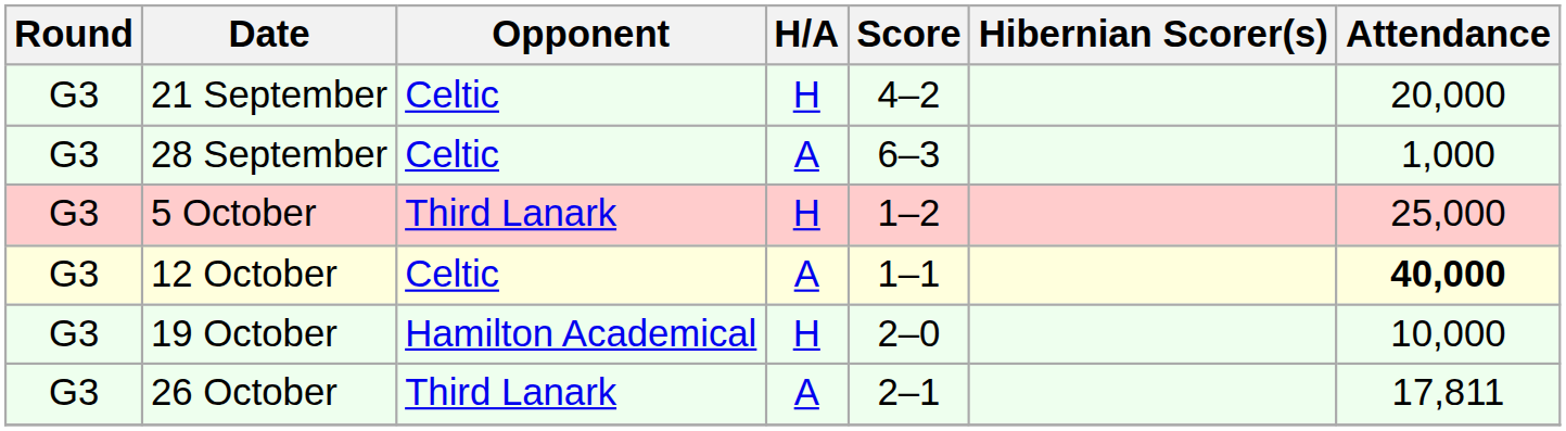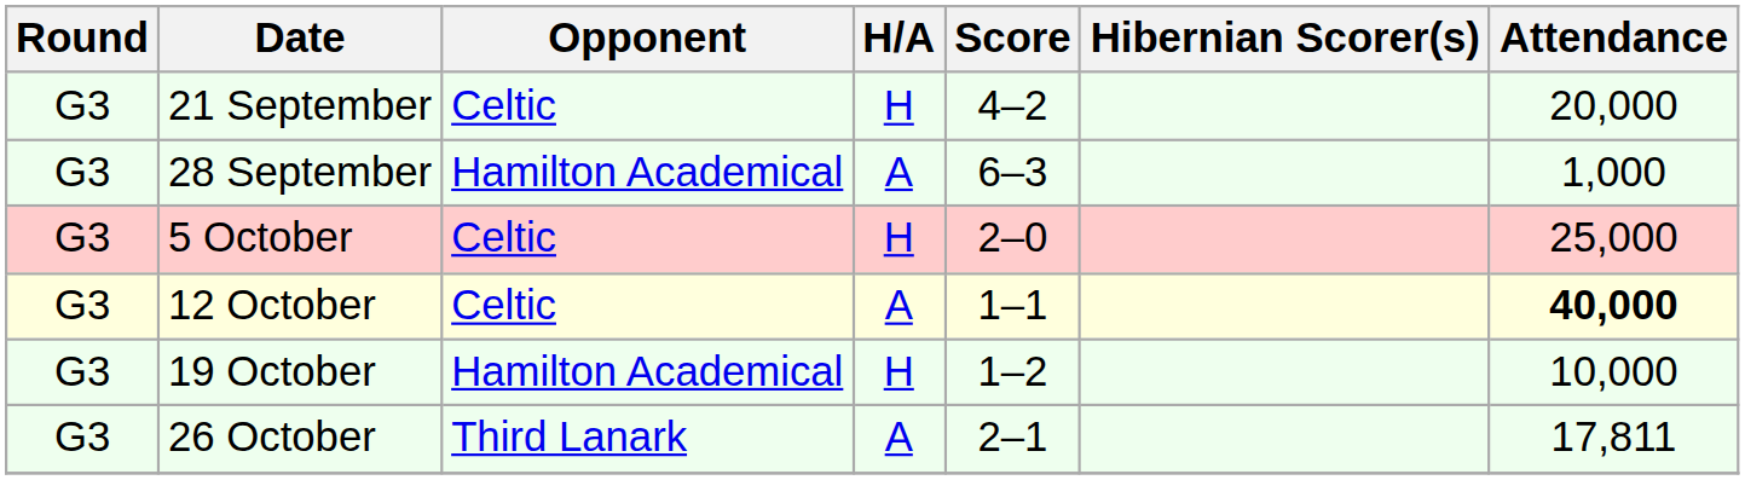28 September | Opponent: Celtic -> Hamilton Academical
5 October | Opponent: Third Lanark -> Celtic
5 October | Score: 1–2 -> 2–0
19 October | Score: 2–0 -> 1–2
